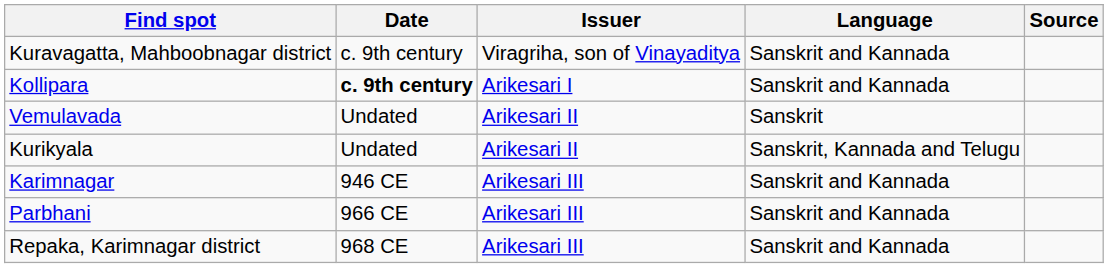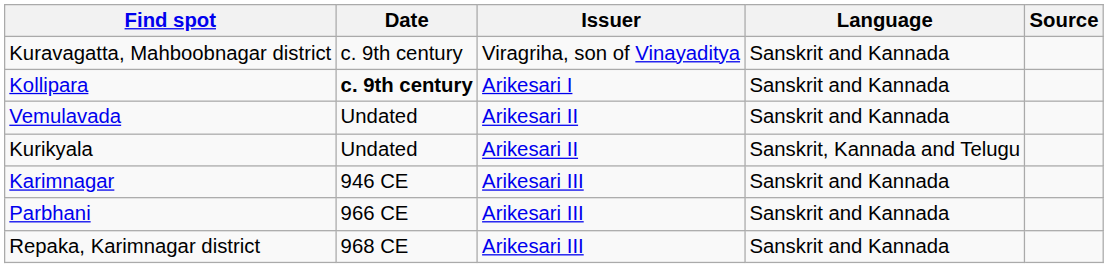Vemulavada | Language: Sanskrit -> Sanskrit and Kannada
